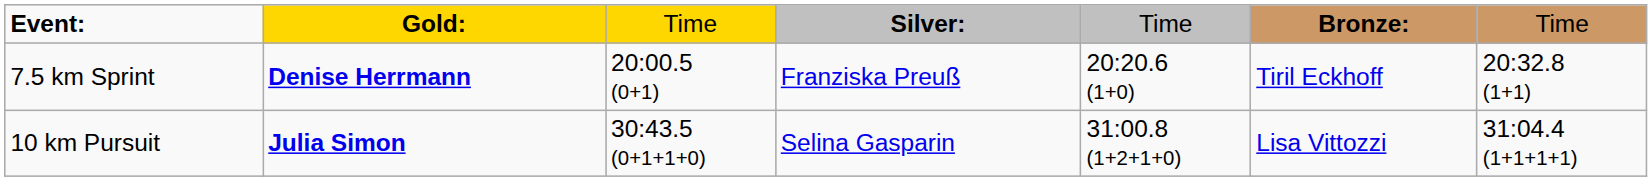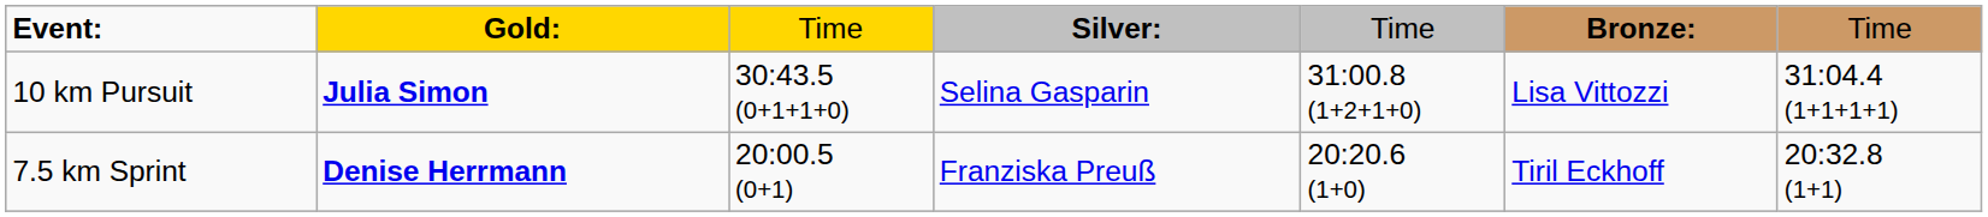rows swapped: 7.5 km Sprint <-> 10 km Pursuit
